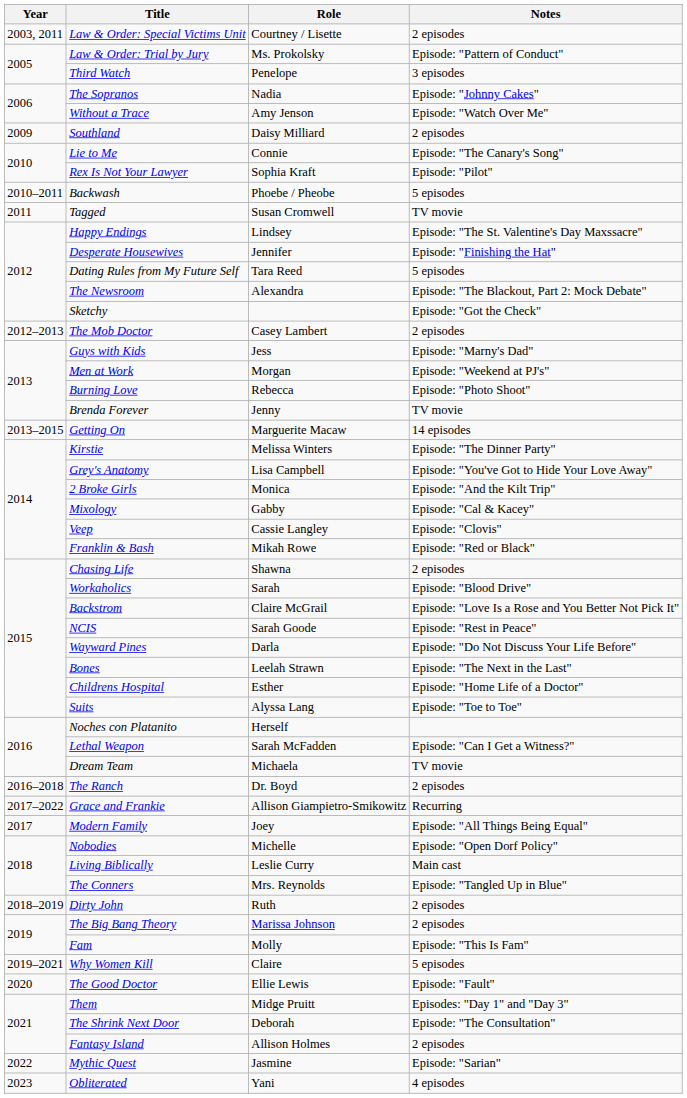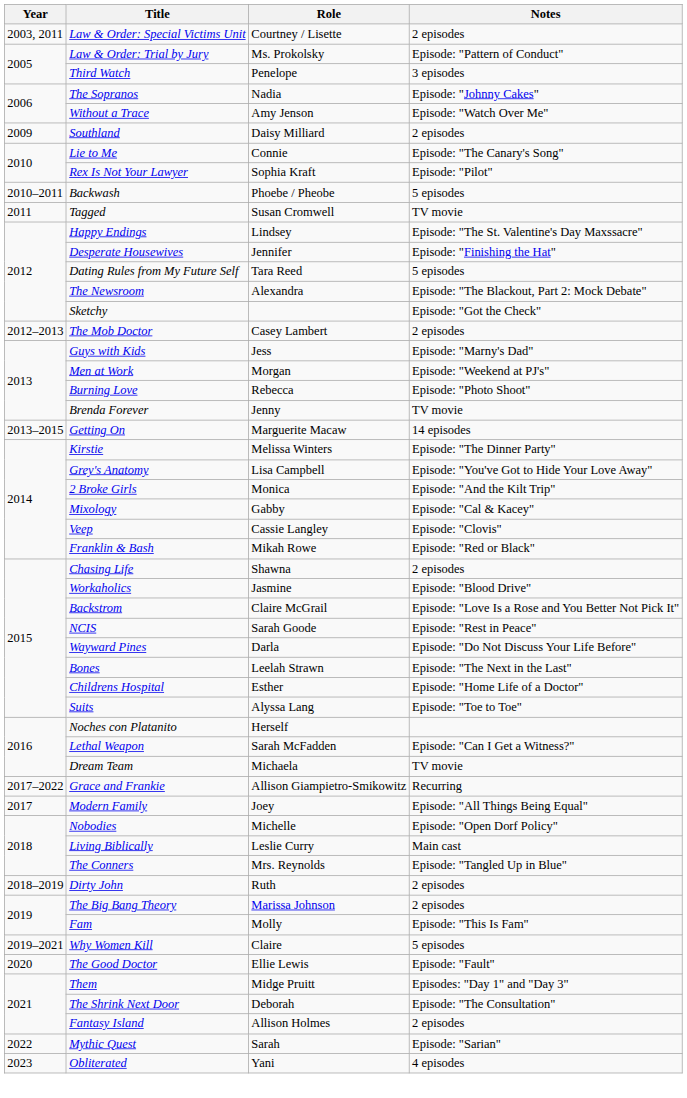Workaholics | Role: Sarah -> Jasmine
- row: 2016–2018 | The Ranch | Dr. Boyd | 2 episodes
Mythic Quest | Role: Jasmine -> Sarah
